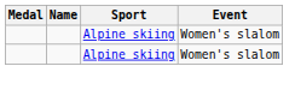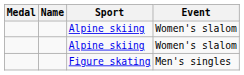+ row: Figure skating | Men's singles
